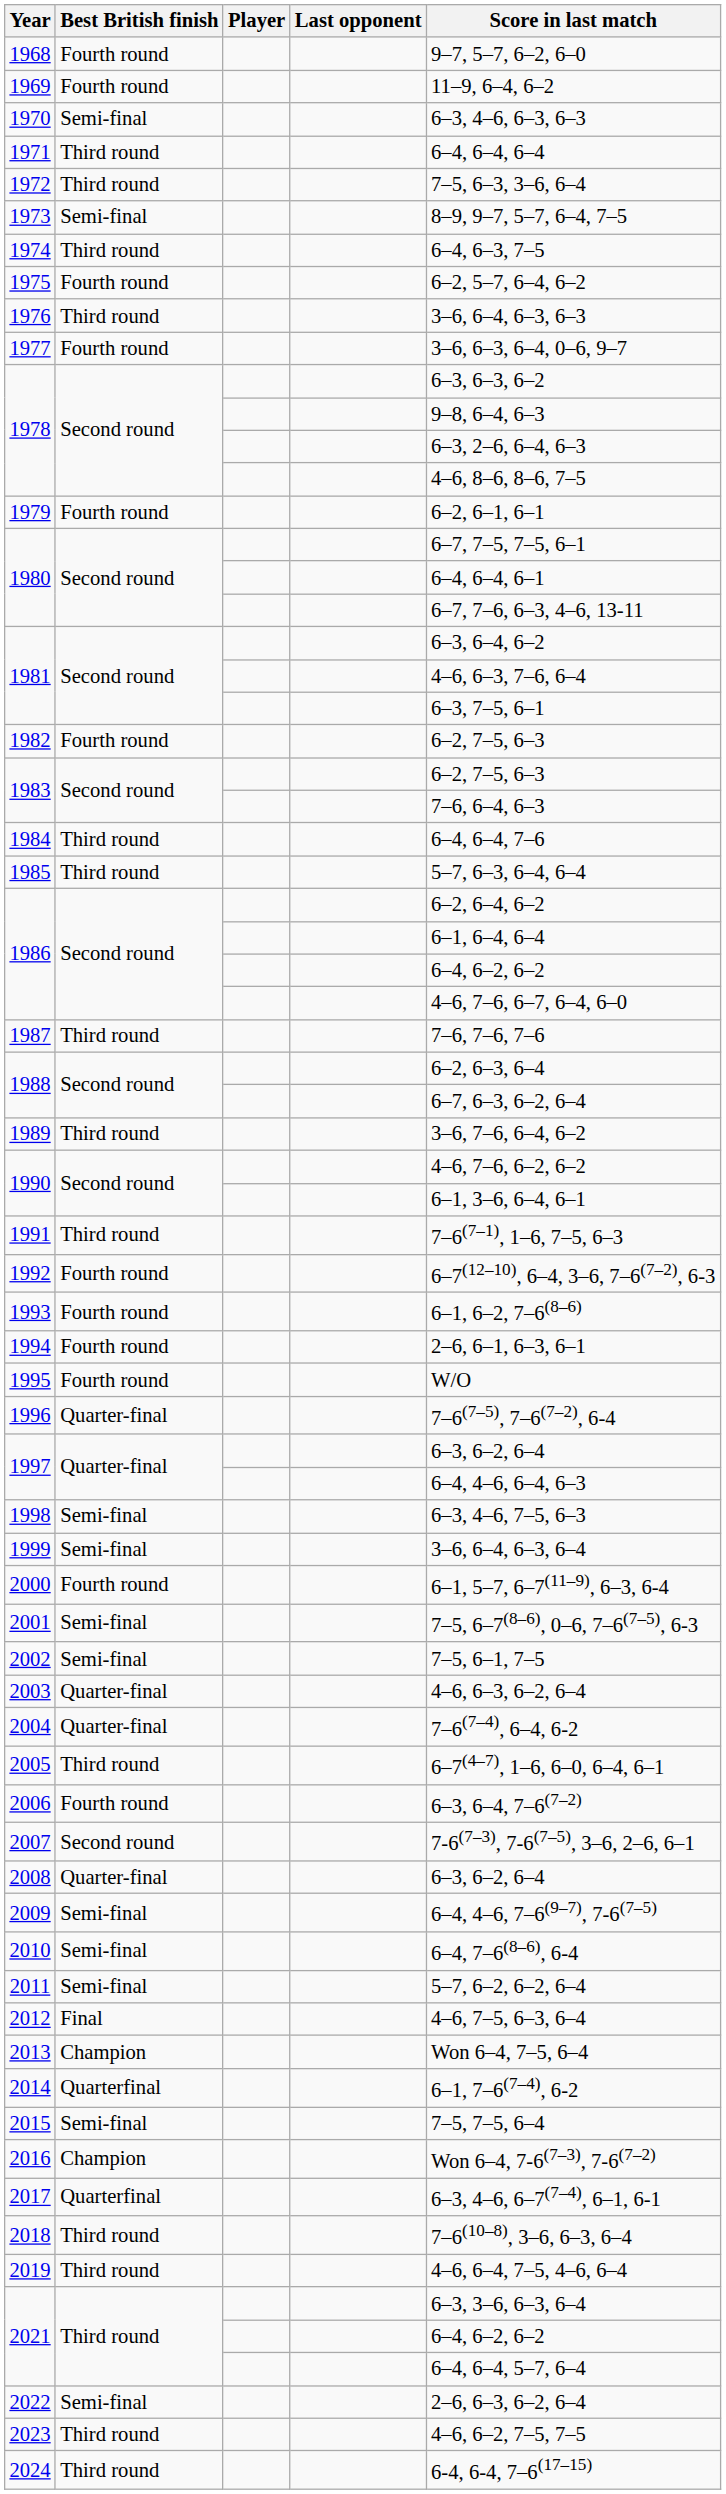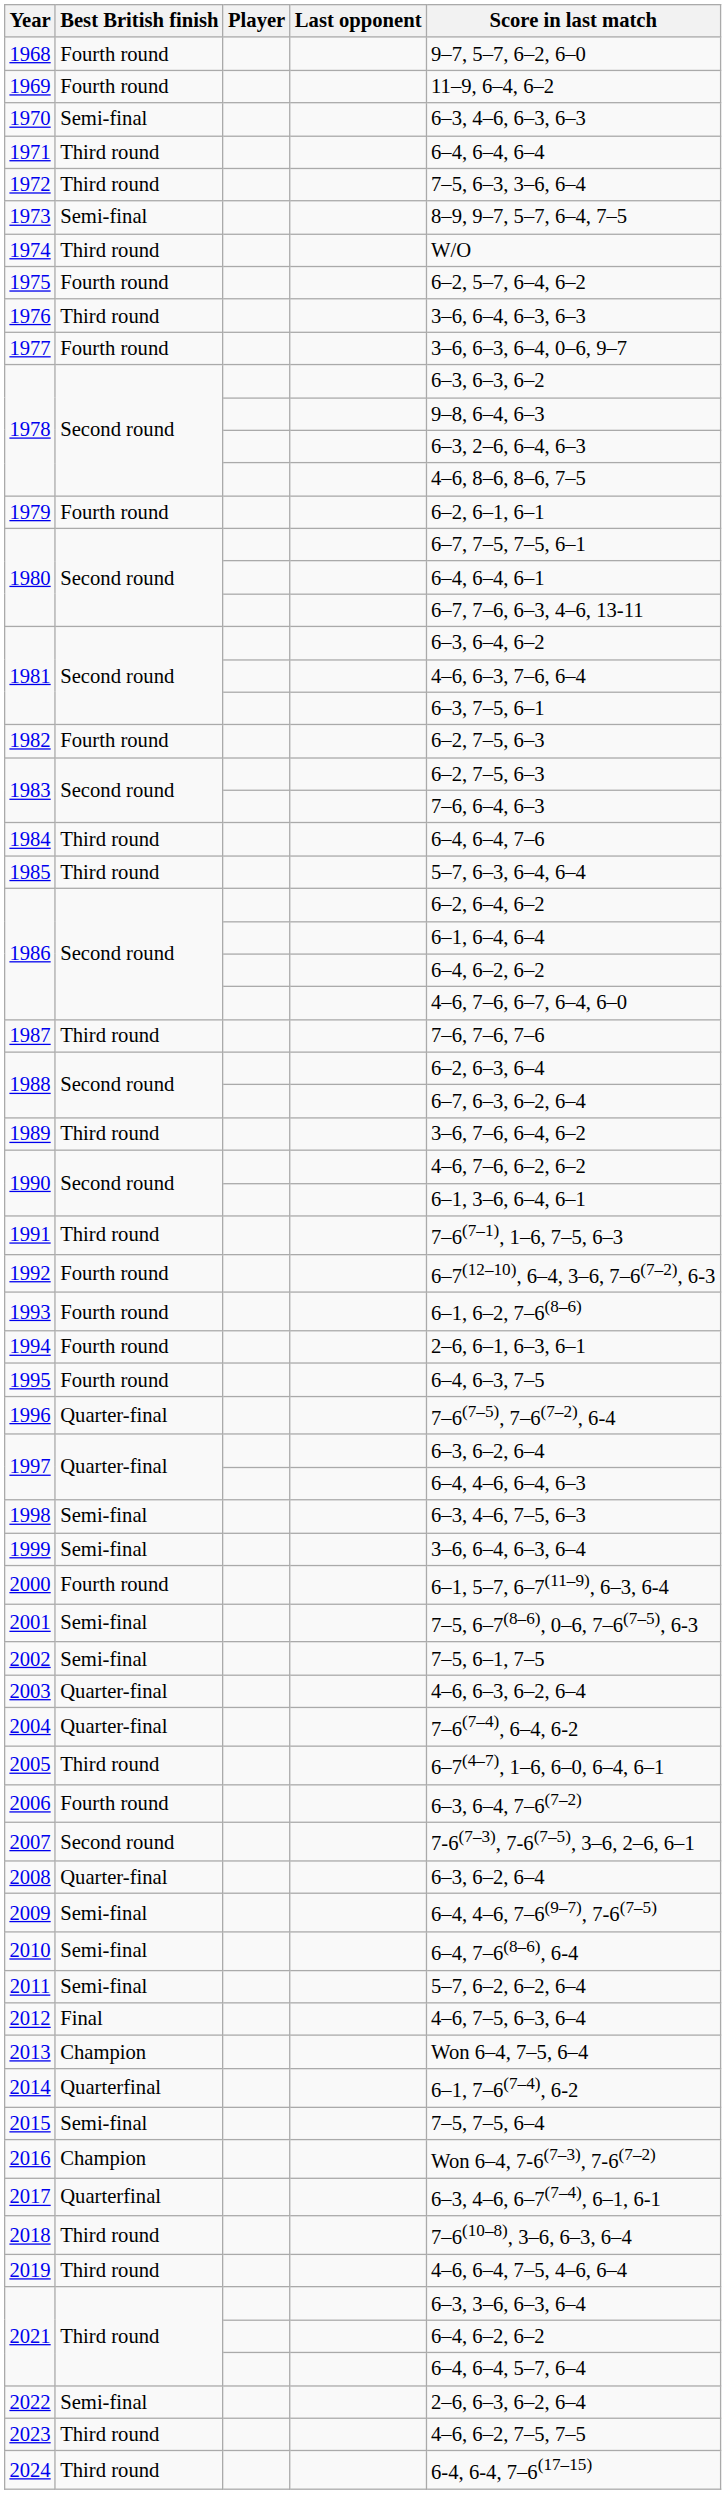1974 | Score in last match: 6–4, 6–3, 7–5 -> W/O
1995 | Score in last match: W/O -> 6–4, 6–3, 7–5
